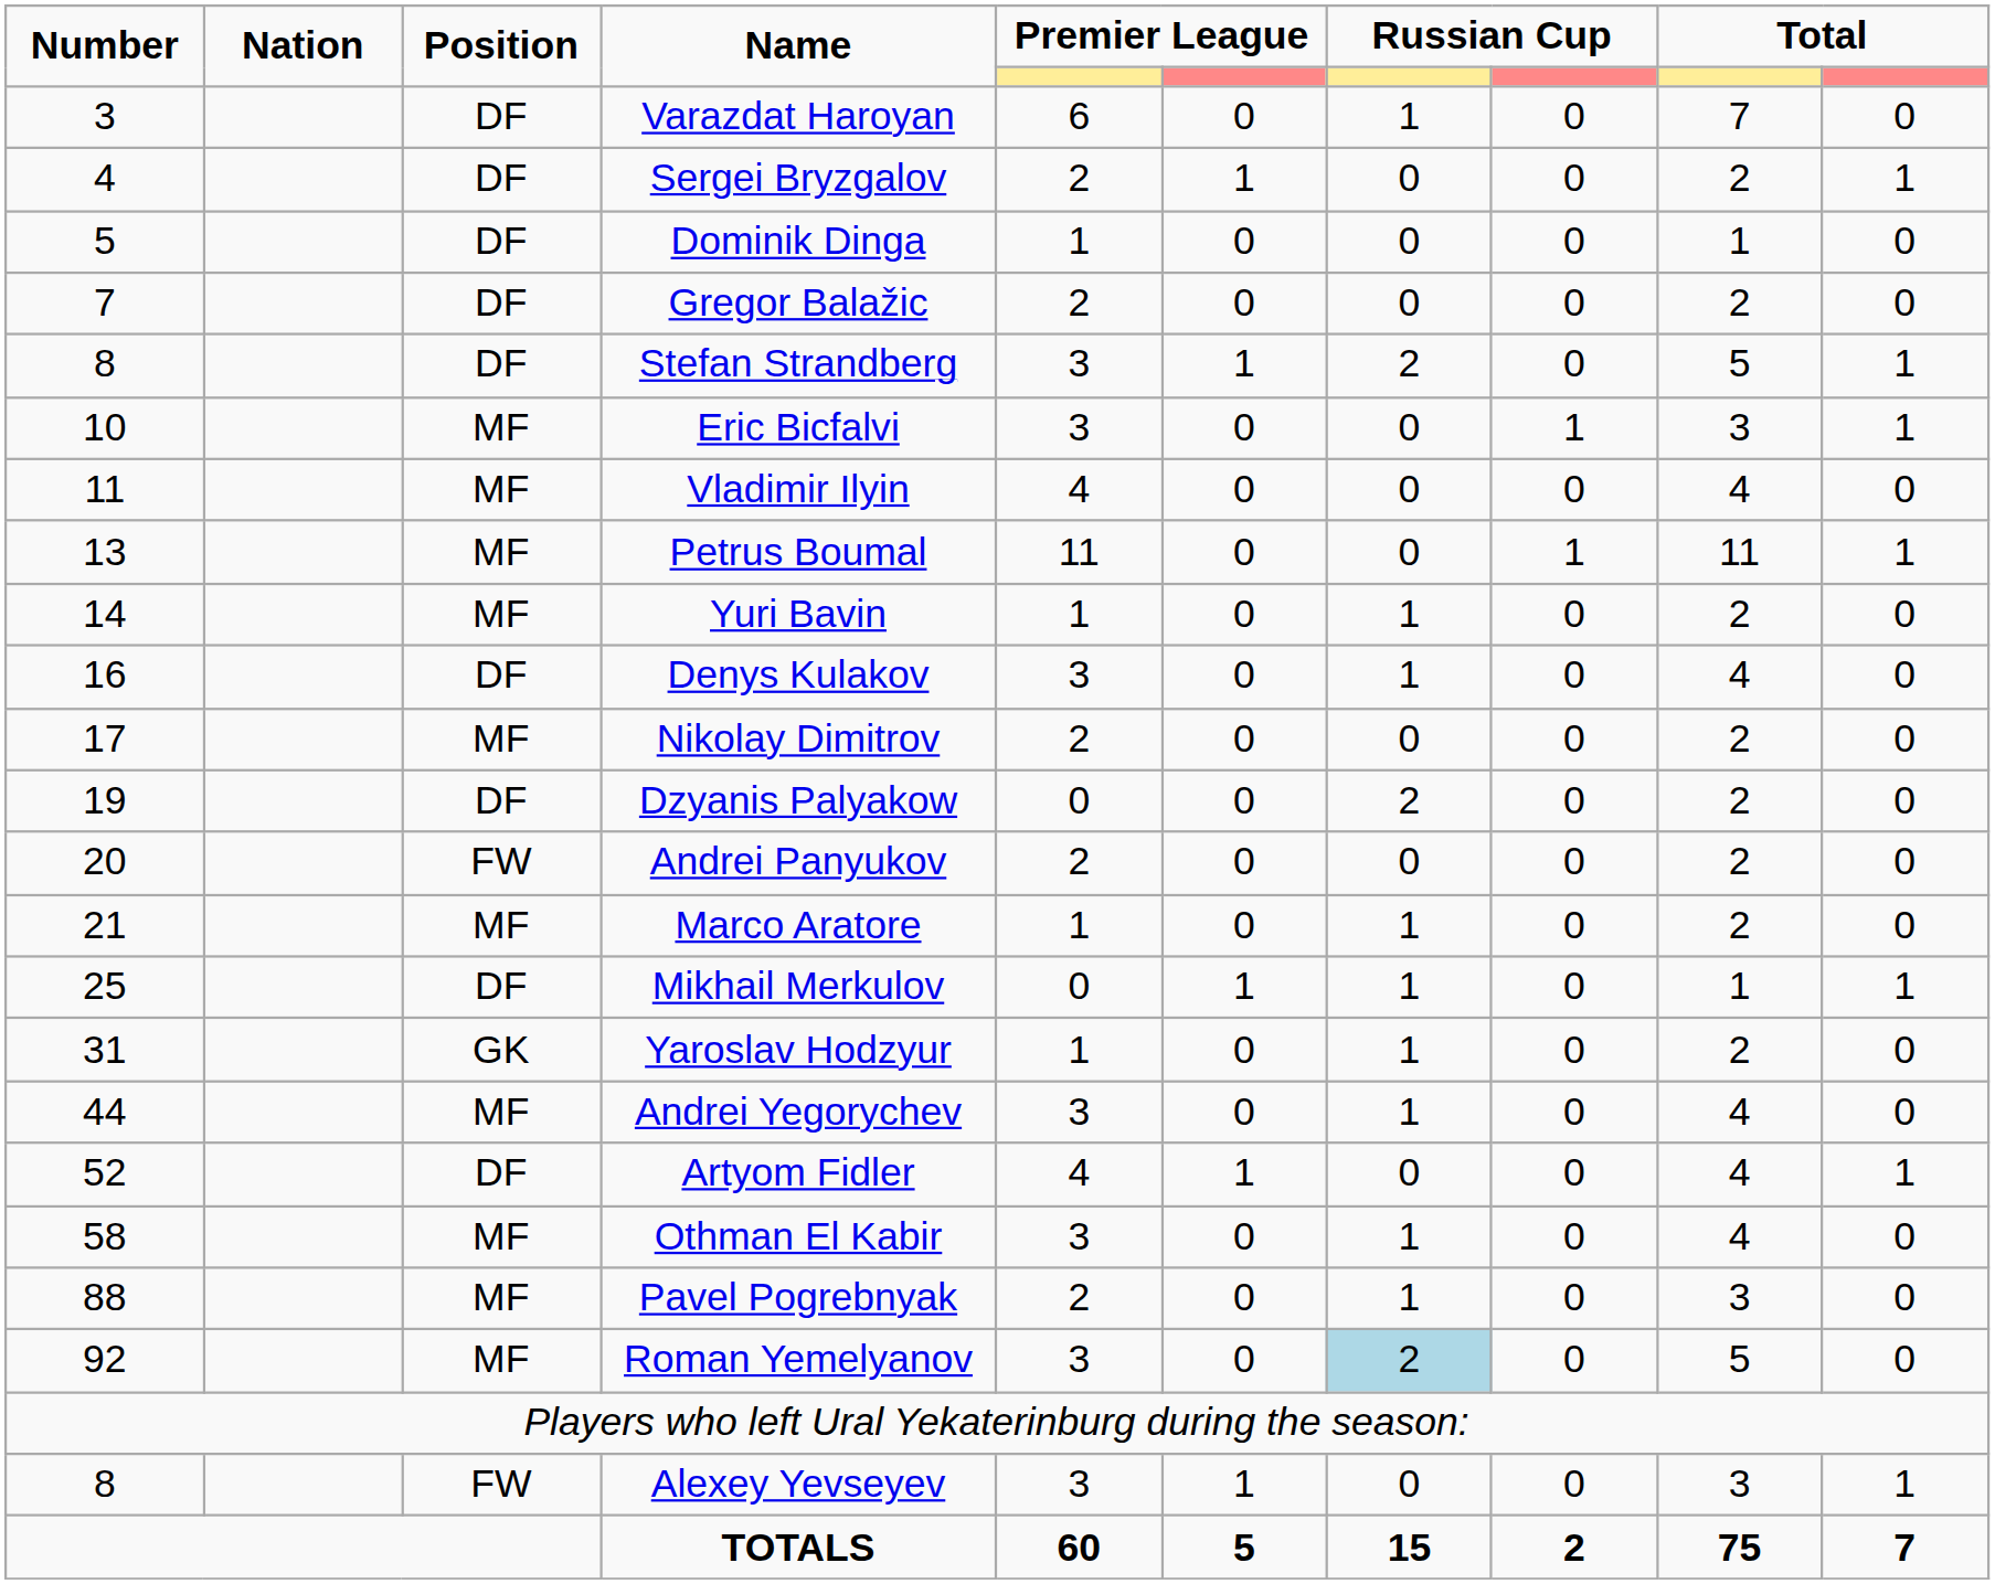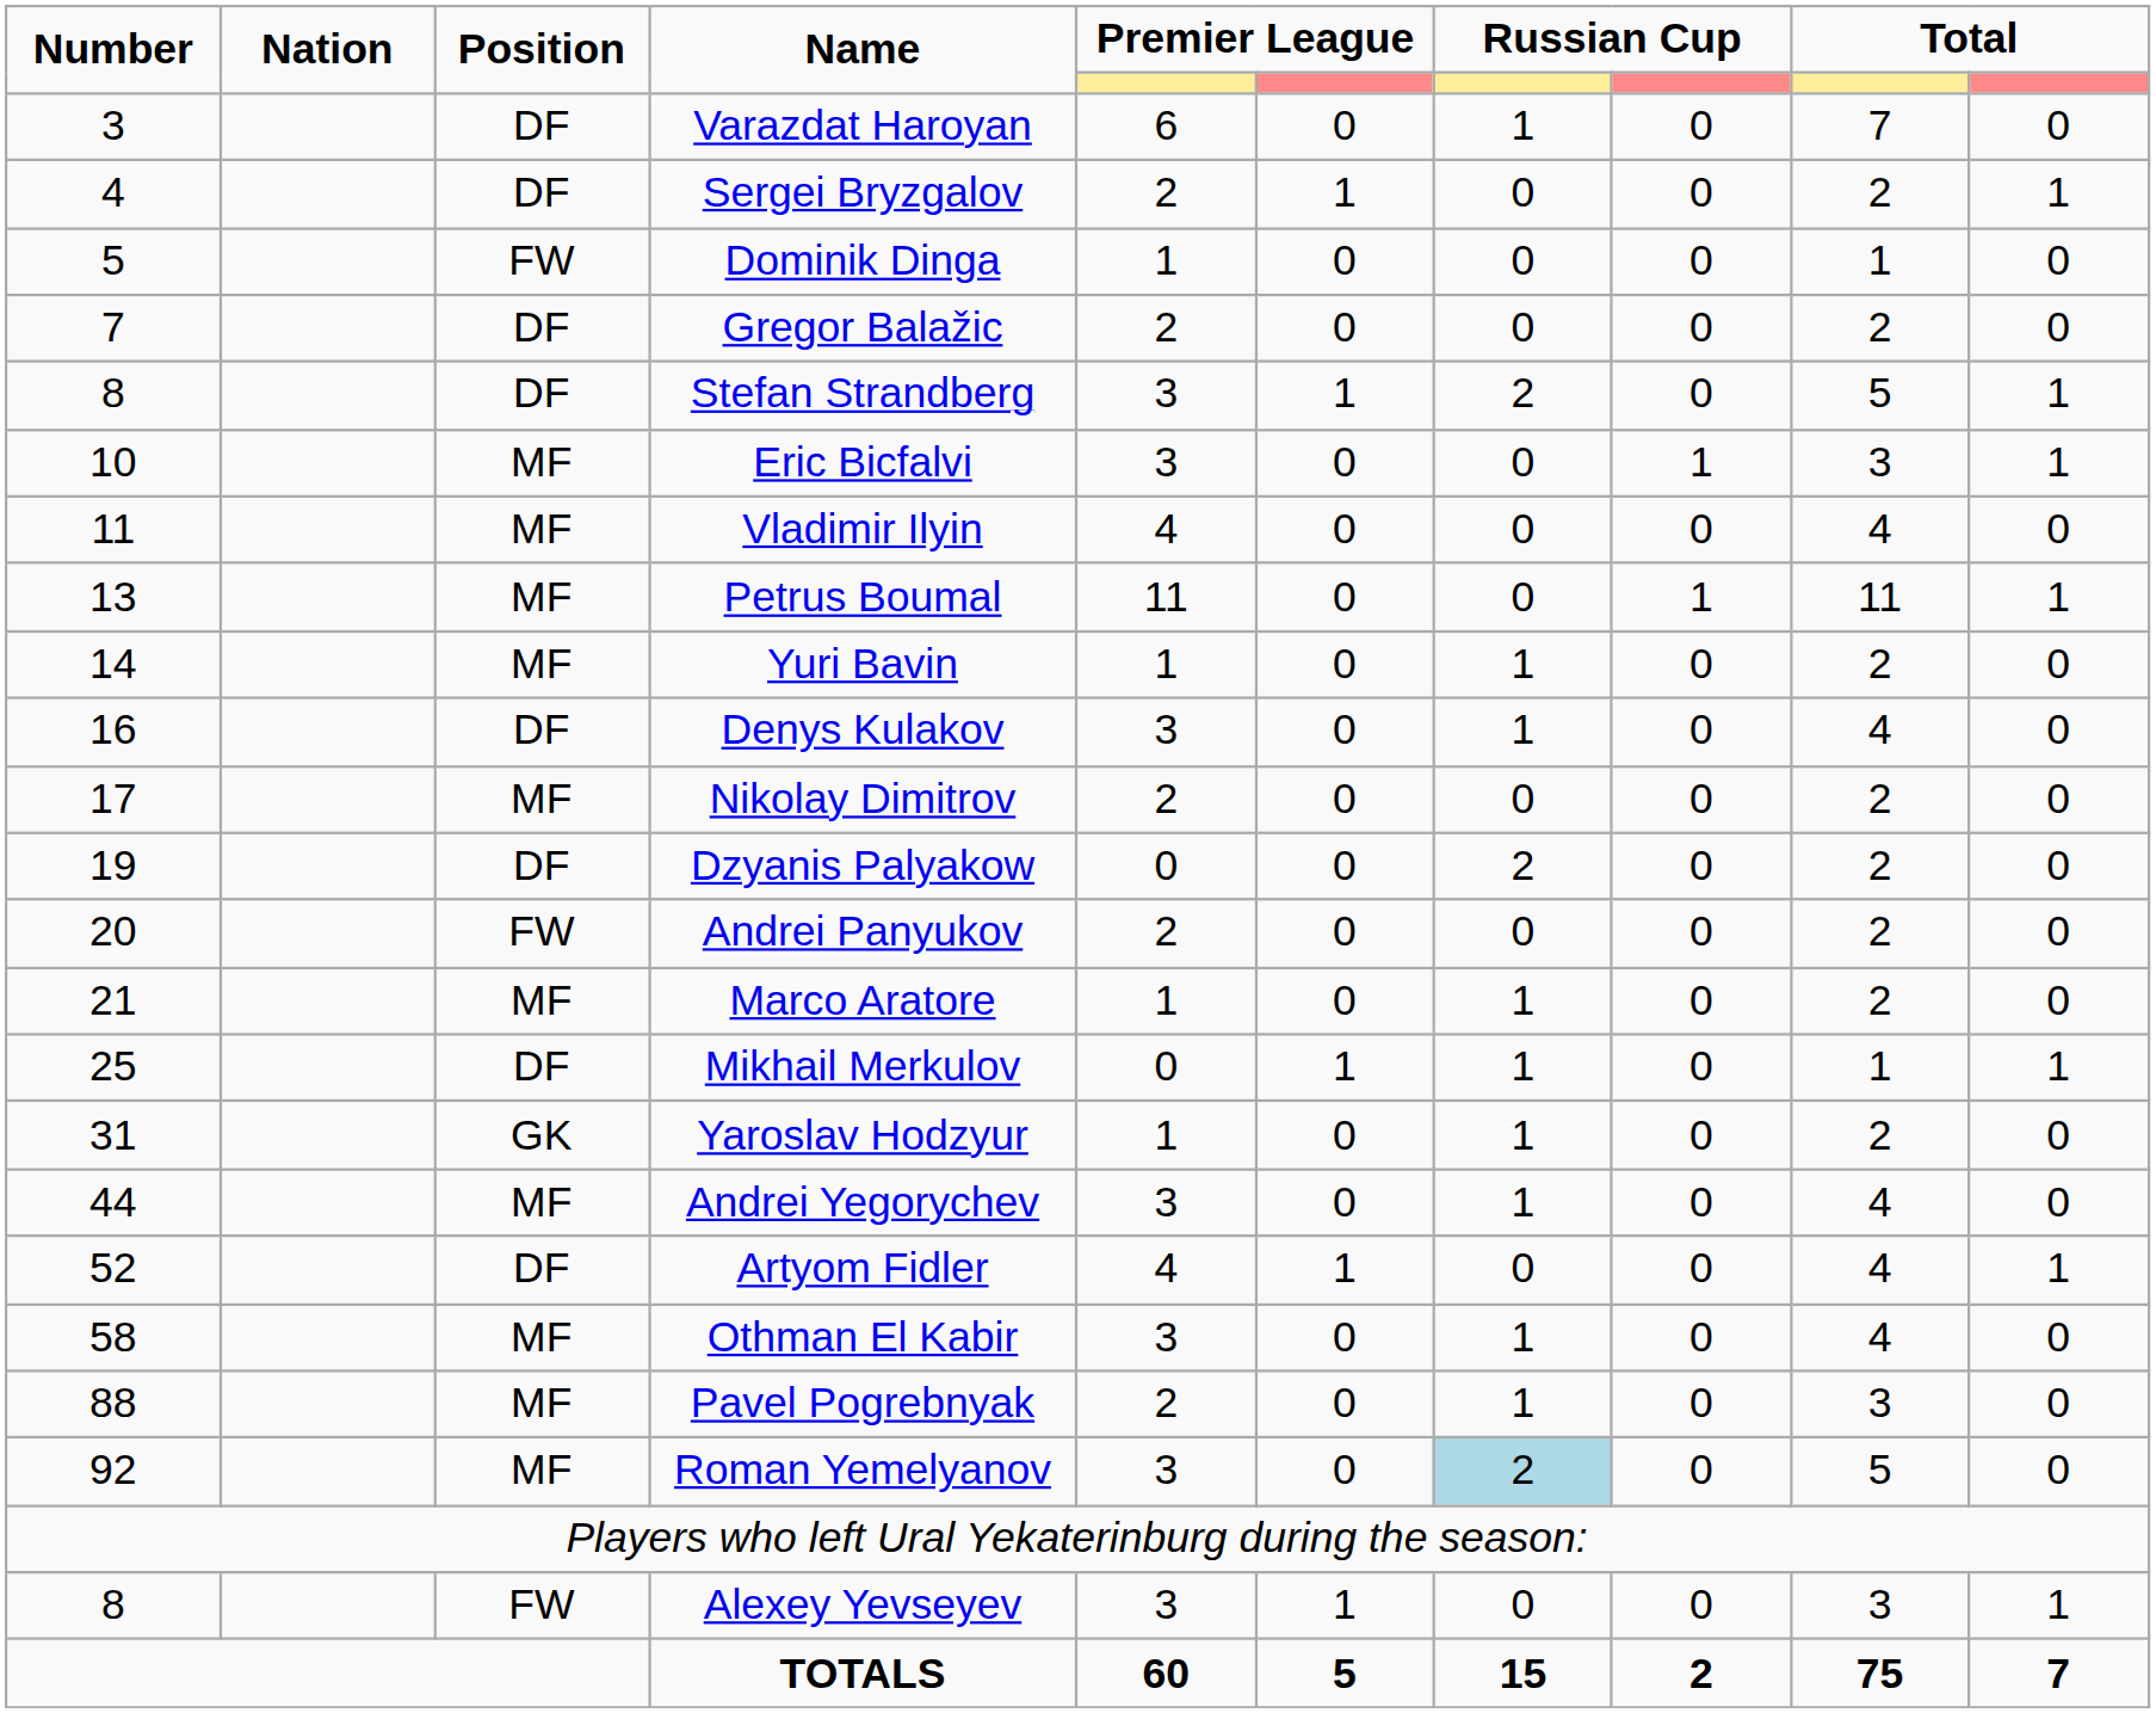Dominik Dinga | Position: DF -> FW
